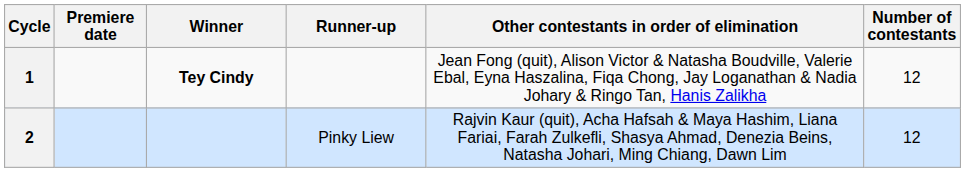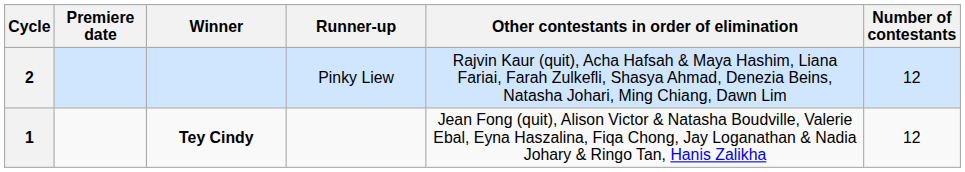rows swapped: 1 <-> 2
